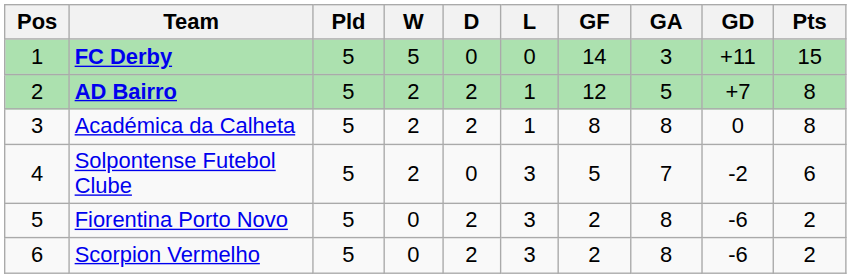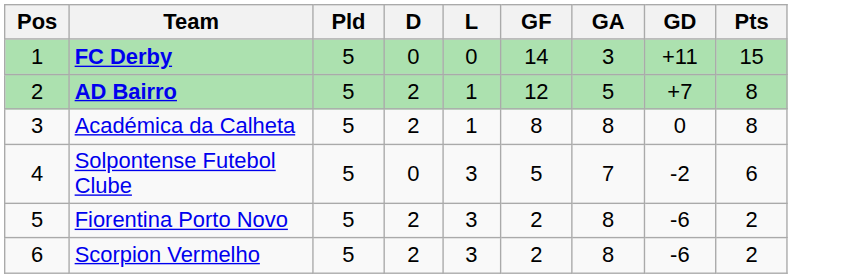- column: W | 5 | 2 | 2 | 2 | 0 | 0
